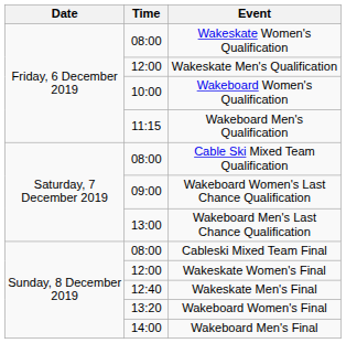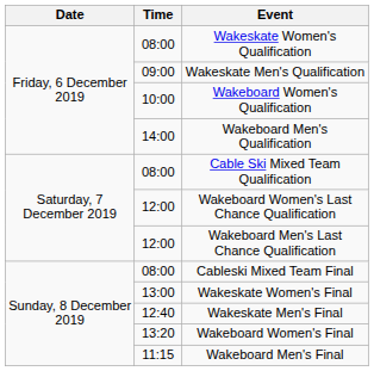Wakeskate Men's Qualification | Time: 12:00 -> 09:00
Wakeboard Men's Qualification | Time: 11:15 -> 14:00
Wakeboard Women's Last Chance Qualification | Time: 09:00 -> 12:00
Wakeboard Men's Last Chance Qualification | Time: 13:00 -> 12:00
Wakeskate Women's Final | Time: 12:00 -> 13:00
Wakeboard Men's Final | Time: 14:00 -> 11:15
